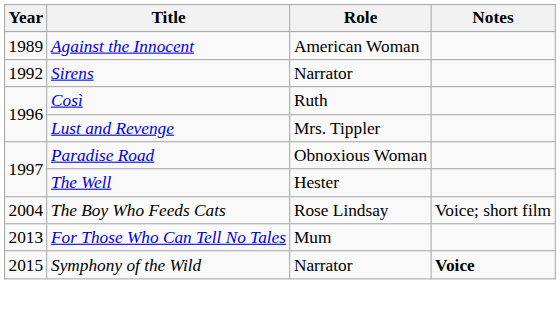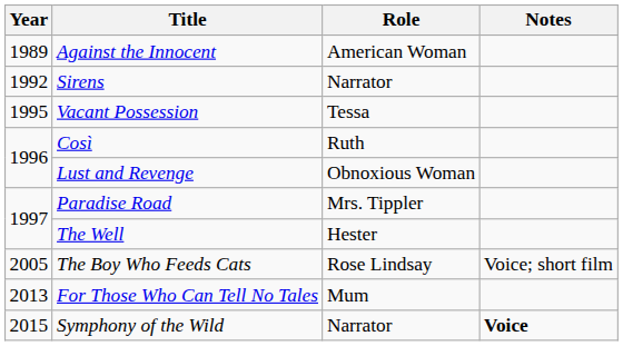+ row: 1995 | Vacant Possession | Tessa
Lust and Revenge | Role: Mrs. Tippler -> Obnoxious Woman
Paradise Road | Role: Obnoxious Woman -> Mrs. Tippler
The Boy Who Feeds Cats | Year: 2004 -> 2005
